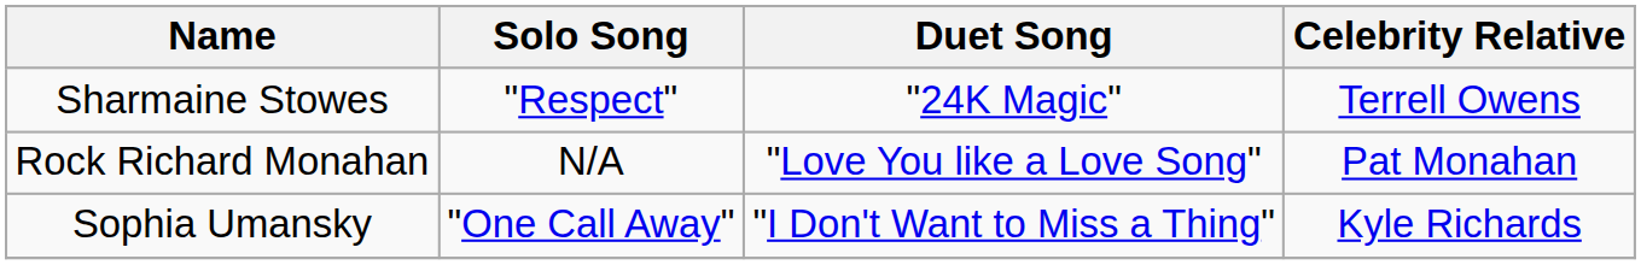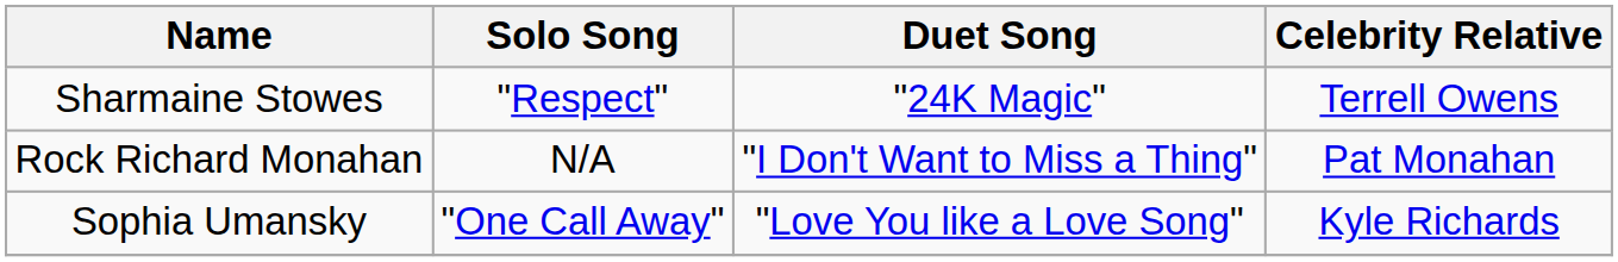Rock Richard Monahan | Duet Song: "Love You like a Love Song" -> "I Don't Want to Miss a Thing"
Sophia Umansky | Duet Song: "I Don't Want to Miss a Thing" -> "Love You like a Love Song"
